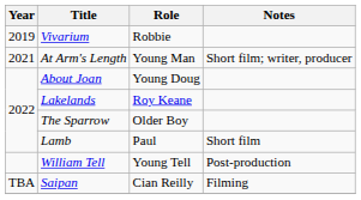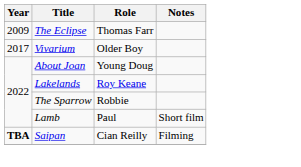+ row: 2009 | The Eclipse | Thomas Farr
Vivarium | Year: 2019 -> 2017
Vivarium | Role: Robbie -> Older Boy
- row: 2021 | At Arm's Length | Young Man | Short film; writer, producer
The Sparrow | Role: Older Boy -> Robbie
- row: William Tell | Young Tell | Post-production
Saipan | Year: normal -> bold
